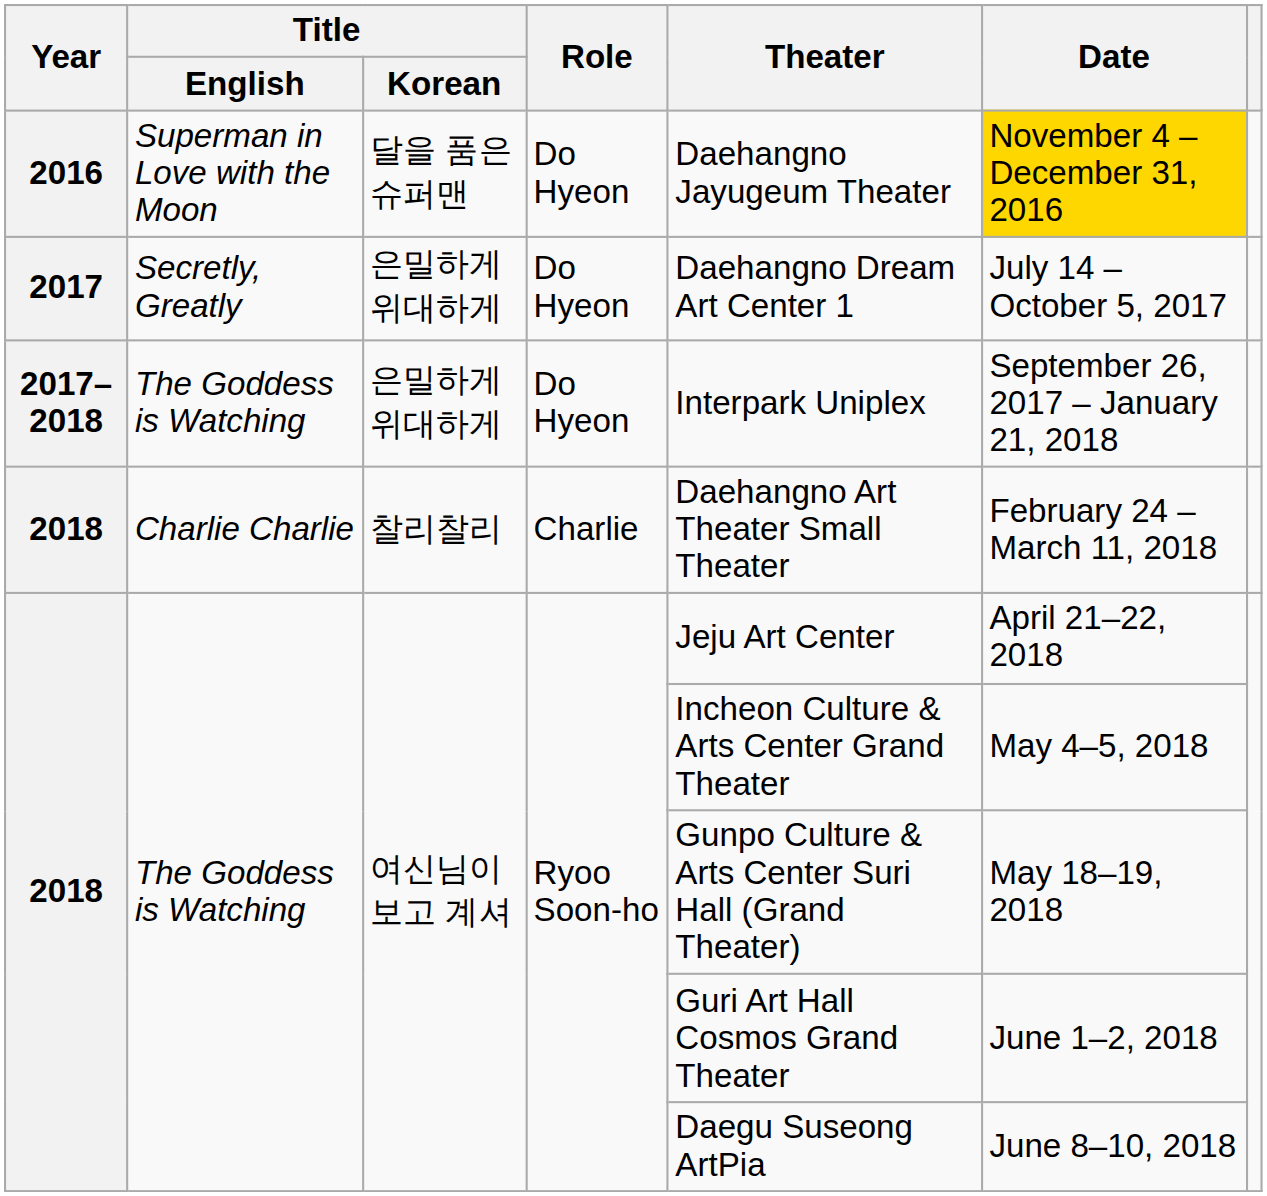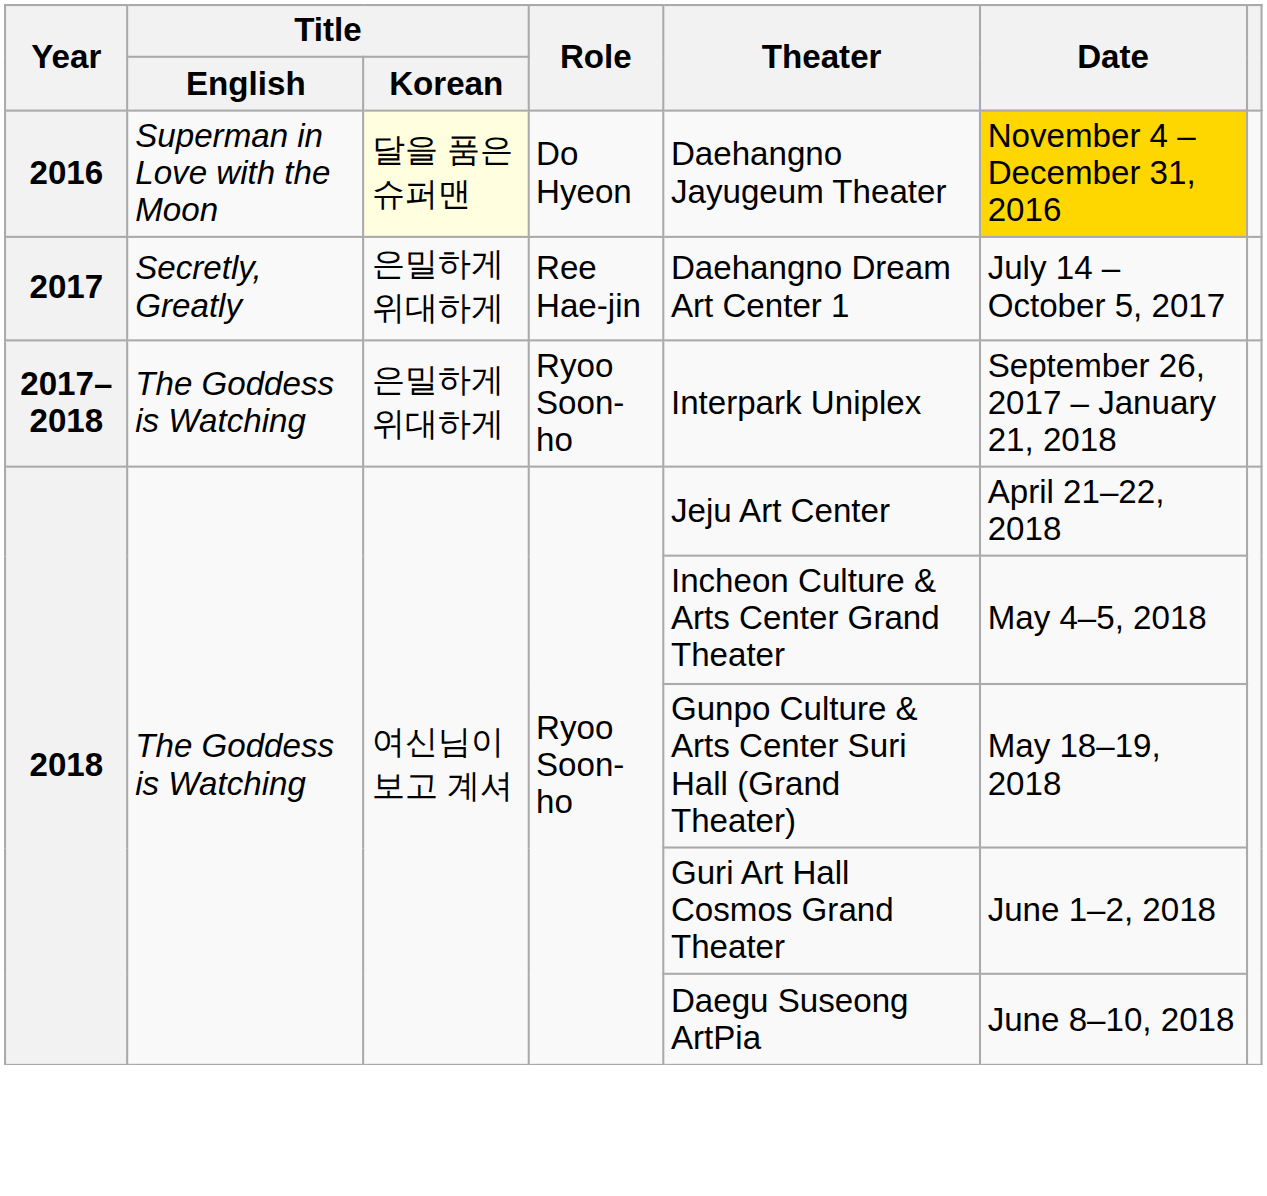2016 | Title / Korean: no background -> lightyellow background
2017 | Role: Do Hyeon -> Ree Hae-jin
2017–2018 | Role: Do Hyeon -> Ryoo Soon-ho
- row: 2018 | Charlie Charlie | 찰리찰리 | Charlie | Daehangno Art Theater Small Theater | February 24 – March 11, 2018
